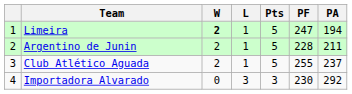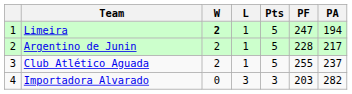Argentino de Junin | PA: 211 -> 217
Importadora Alvarado | PF: 230 -> 203
Importadora Alvarado | PA: 292 -> 282
